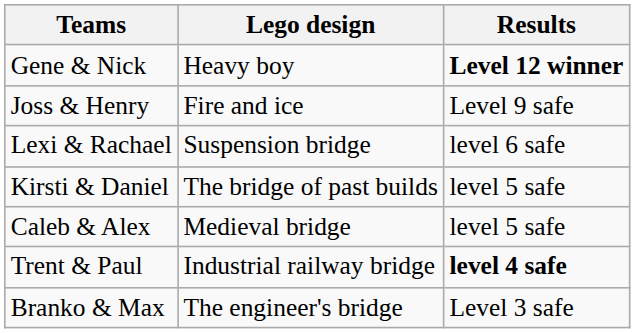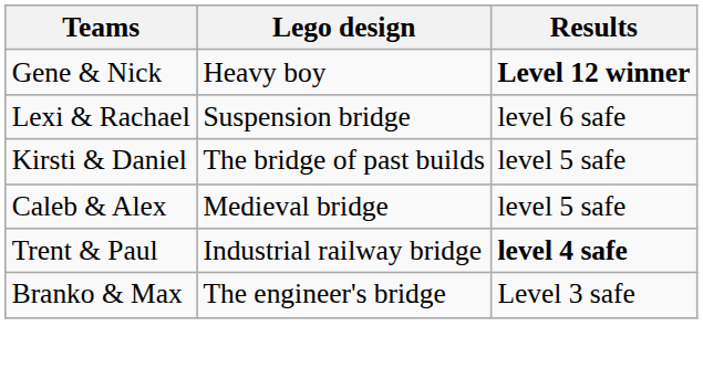- row: Joss & Henry | Fire and ice | Level 9 safe
